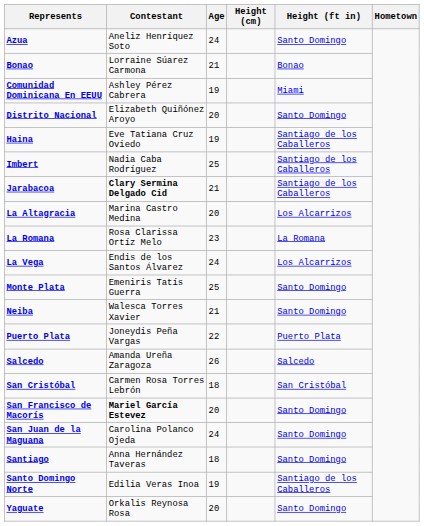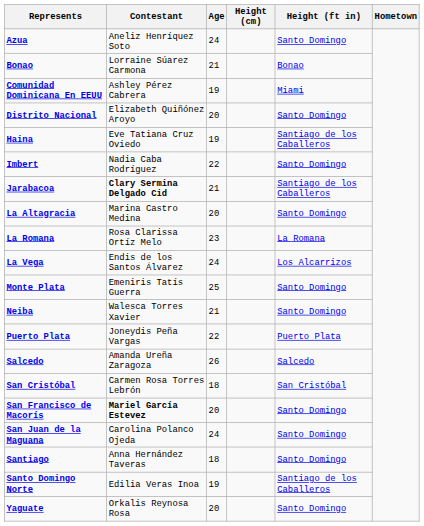Imbert | Age: 25 -> 22
Imbert | Height (ft in): Santiago de los Caballeros -> Santo Domingo
La Altagracia | Height (ft in): Los Alcarrizos -> Santo Domingo
